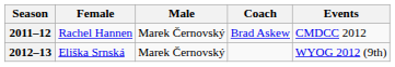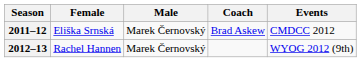2011–12 | Female: Rachel Hannen -> Eliška Srnská
2012–13 | Female: Eliška Srnská -> Rachel Hannen
